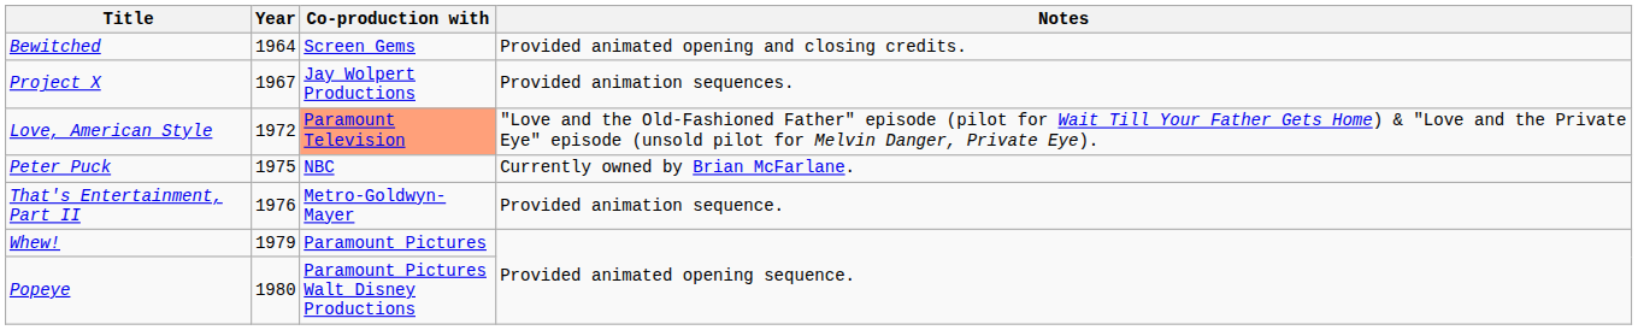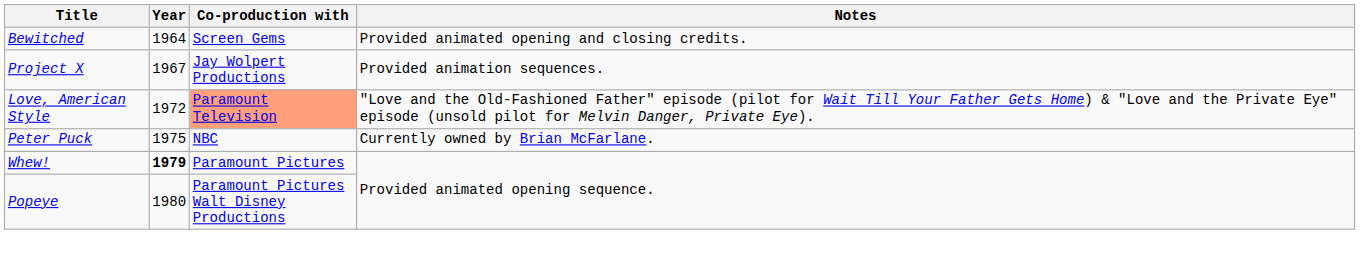- row: That's Entertainment, Part II | 1976 | Metro-Goldwyn-Mayer | Provided animation sequence.
Whew! | Year: normal -> bold
